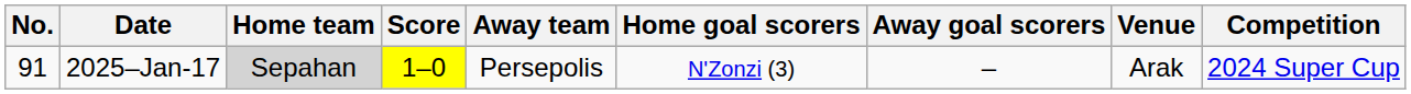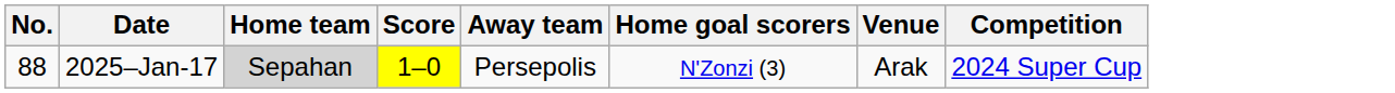- column: Away goal scorers | –
2025–Jan-17 | No.: 91 -> 88
